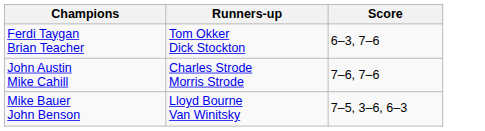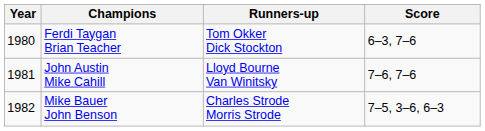+ column: Year | 1980 | 1981 | 1982
John Austin Mike Cahill | Runners-up: Charles Strode Morris Strode -> Lloyd Bourne Van Winitsky
Mike Bauer John Benson | Runners-up: Lloyd Bourne Van Winitsky -> Charles Strode Morris Strode
